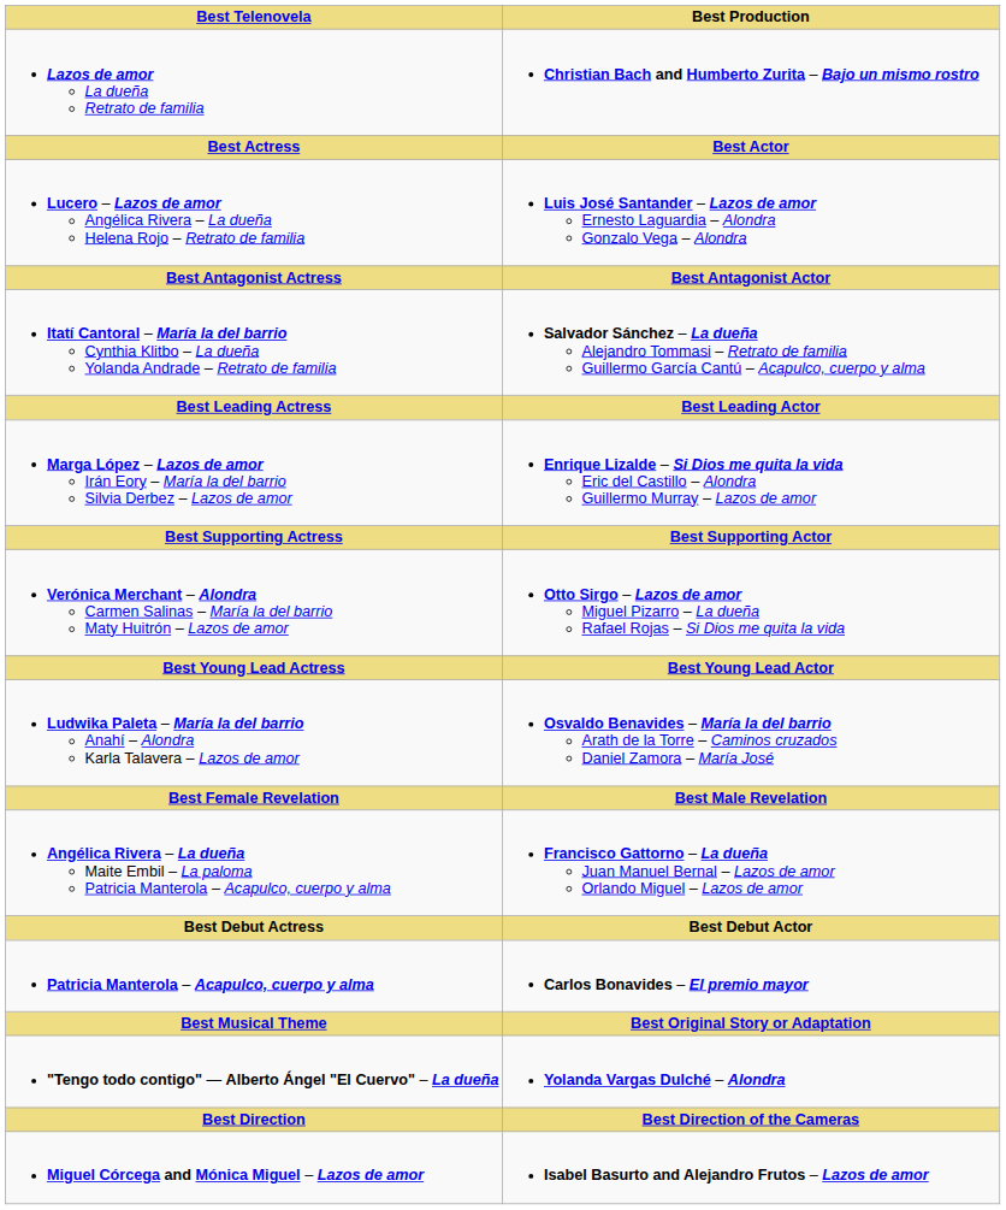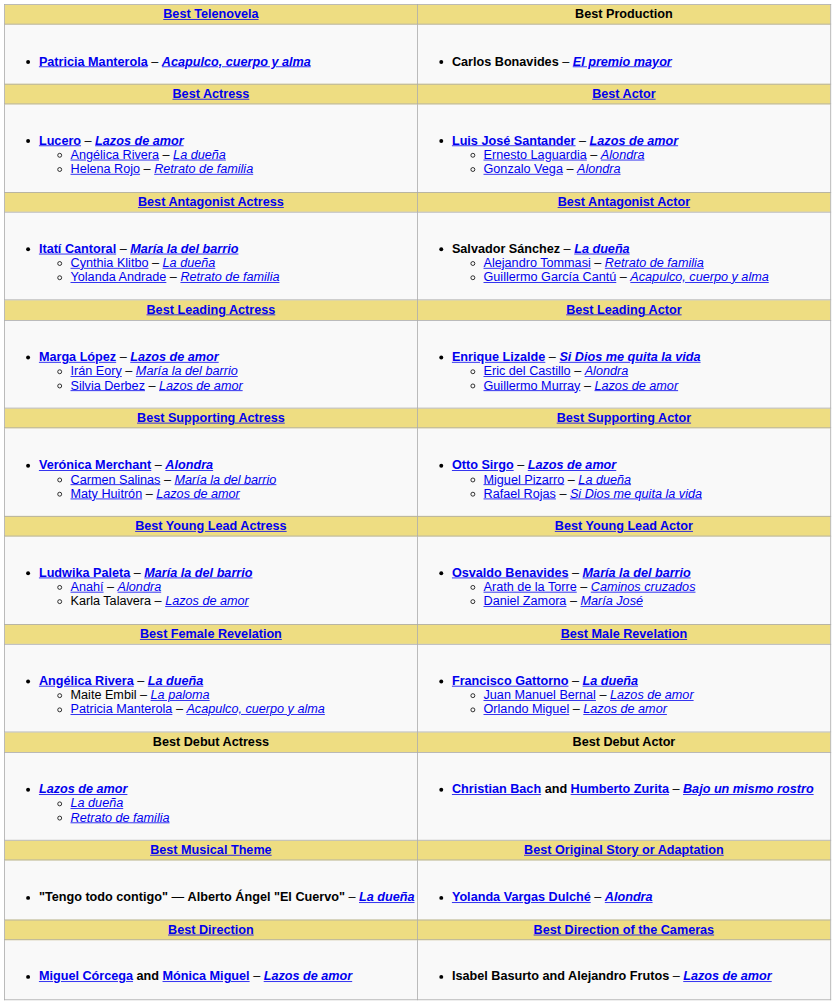rows swapped: Lazos de amor La dueña Retrato de familia <-> Patricia Manterola – Acapulco, cuerpo y alma
